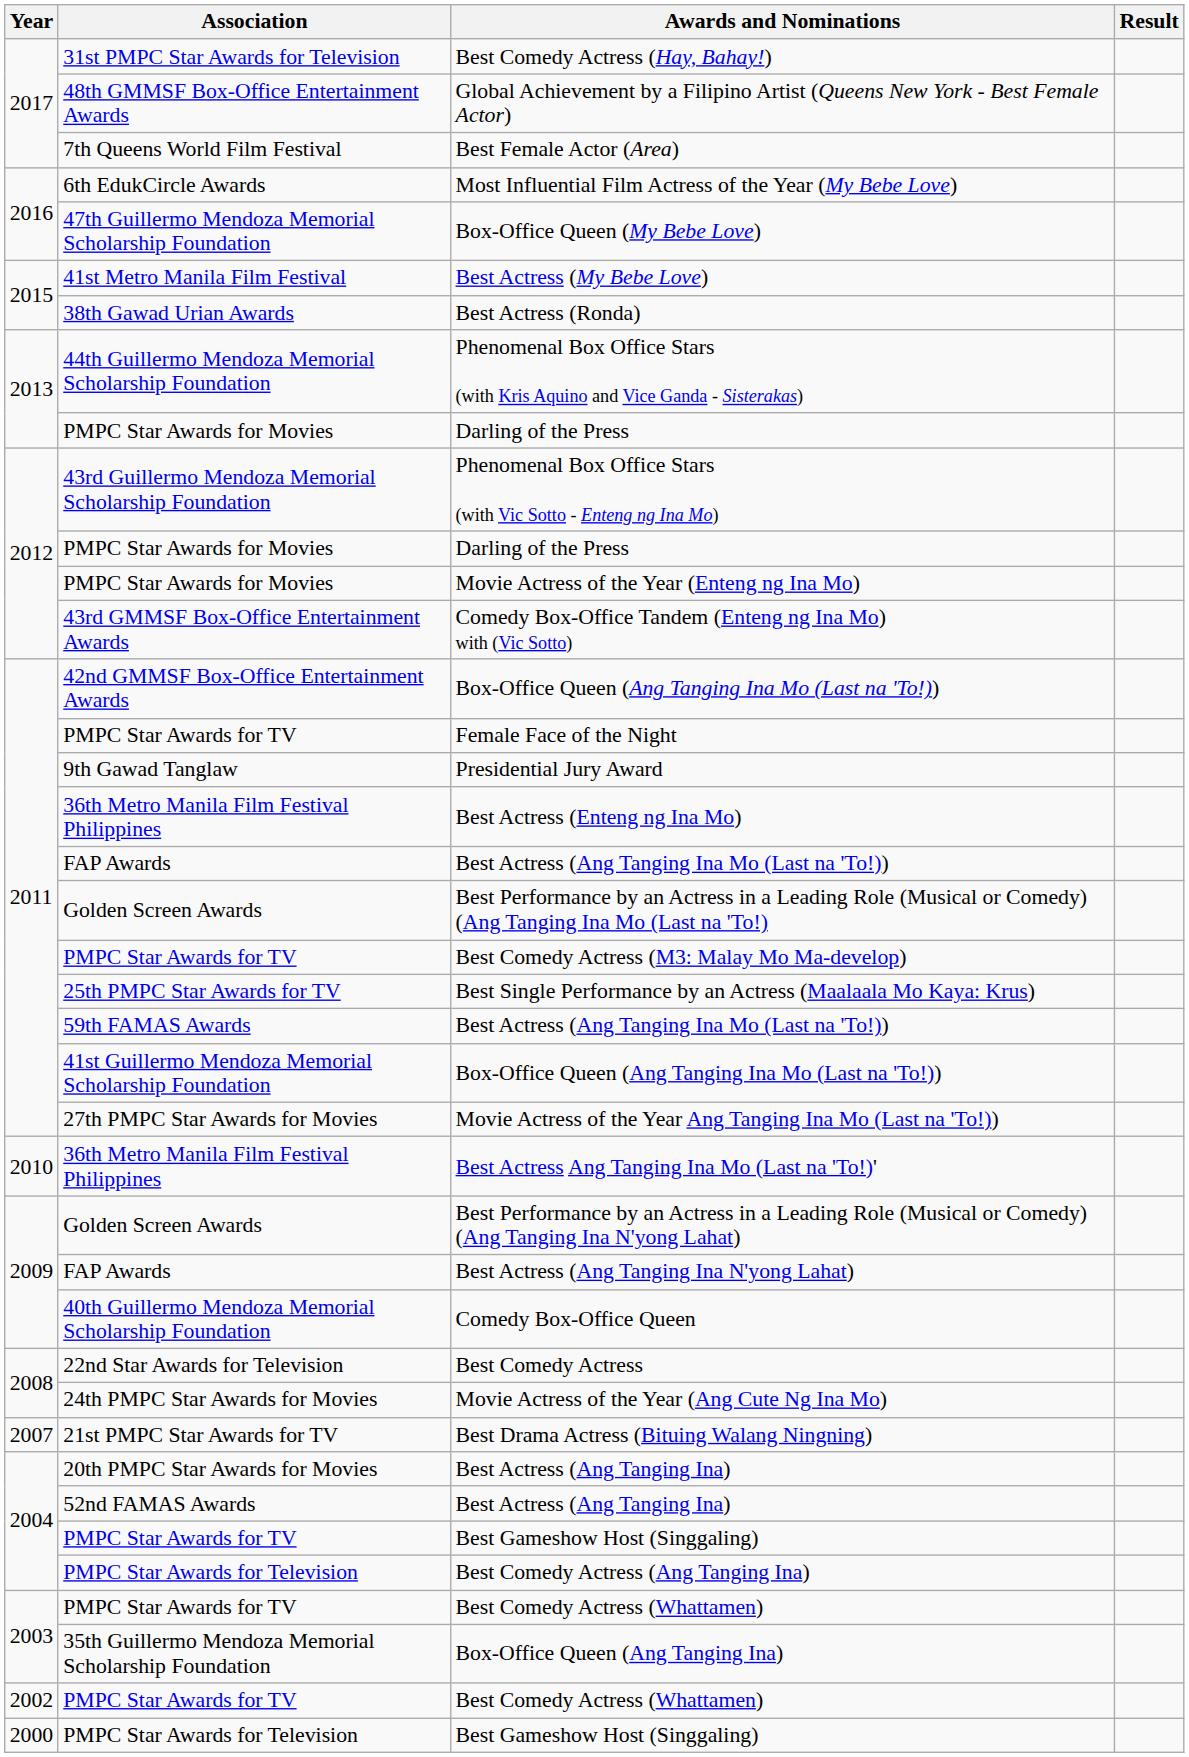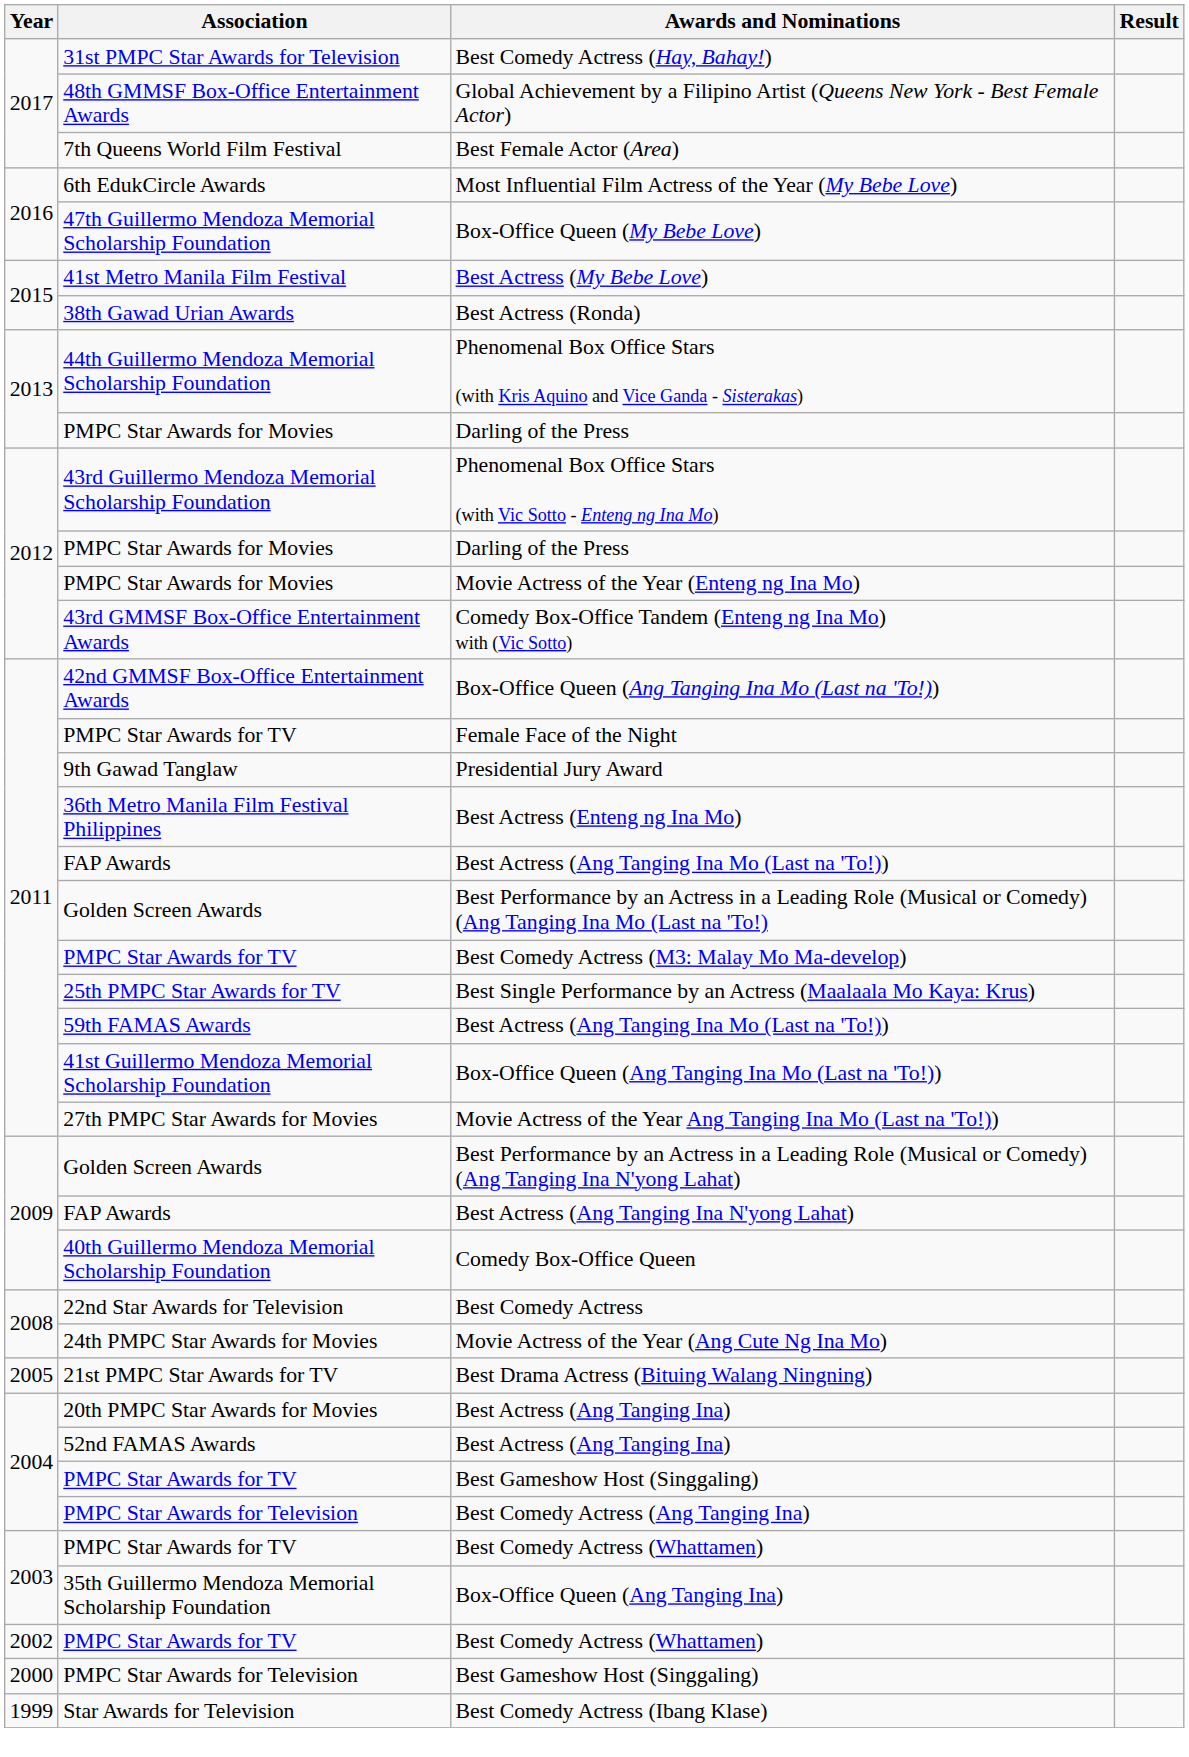- row: 2010 | 36th Metro Manila Film Festival Philippines | Best Actress Ang Tanging Ina Mo (Last na 'To!)'
Best Drama Actress (Bituing Walang Ningning) | Year: 2007 -> 2005
+ row: 1999 | Star Awards for Television | Best Comedy Actress (Ibang Klase)
